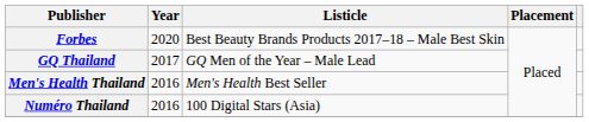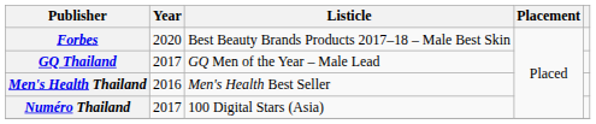Numéro Thailand | Year: 2016 -> 2017
